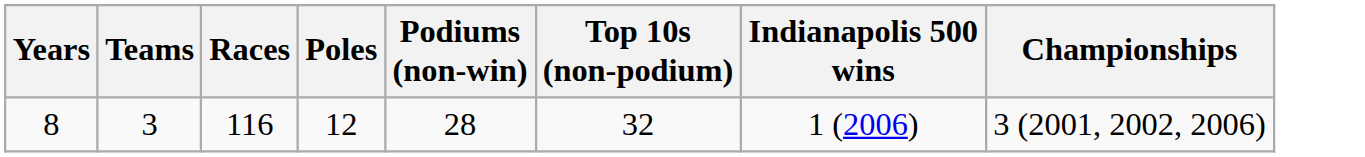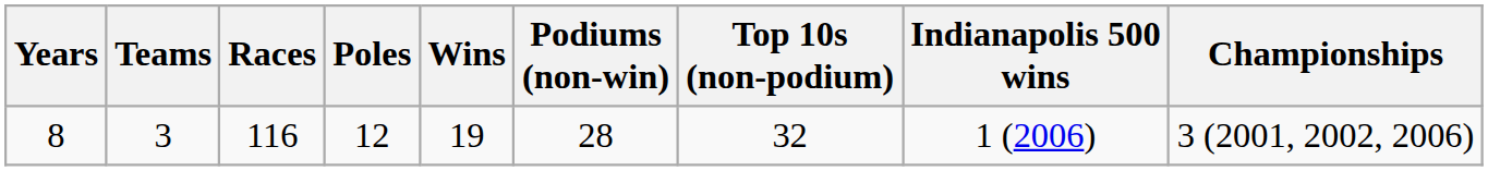+ column: Wins | 19
